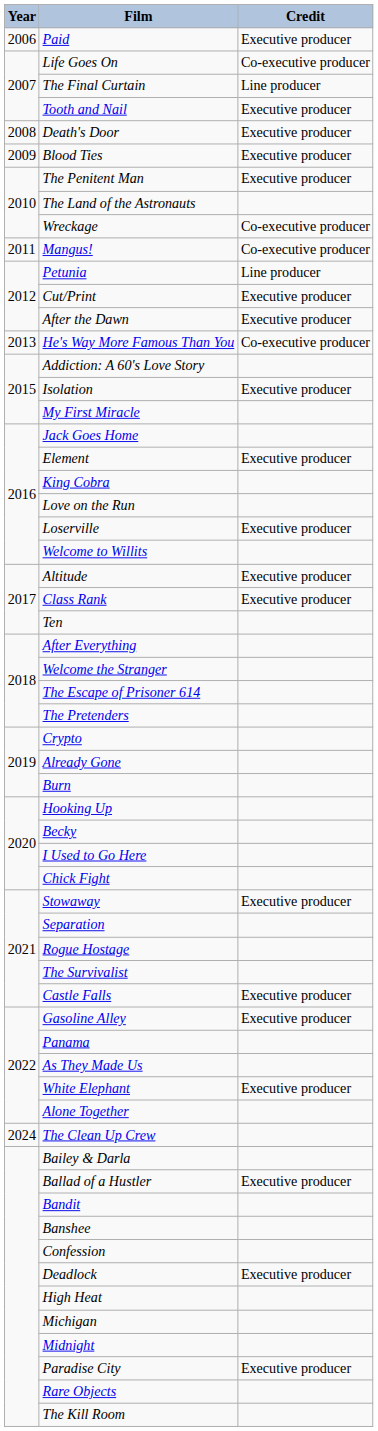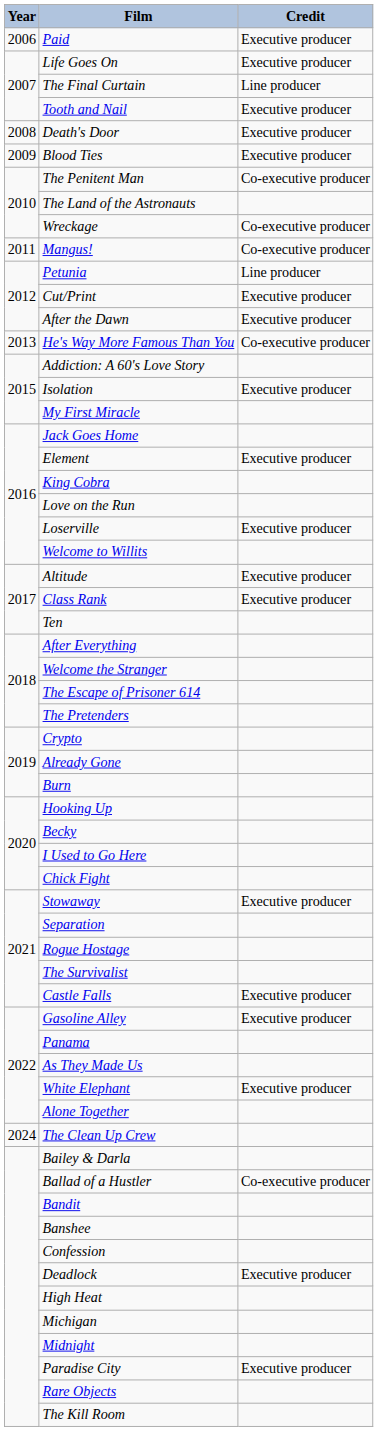Life Goes On | Credit: Co-executive producer -> Executive producer
The Penitent Man | Credit: Executive producer -> Co-executive producer
Ballad of a Hustler | Credit: Executive producer -> Co-executive producer
